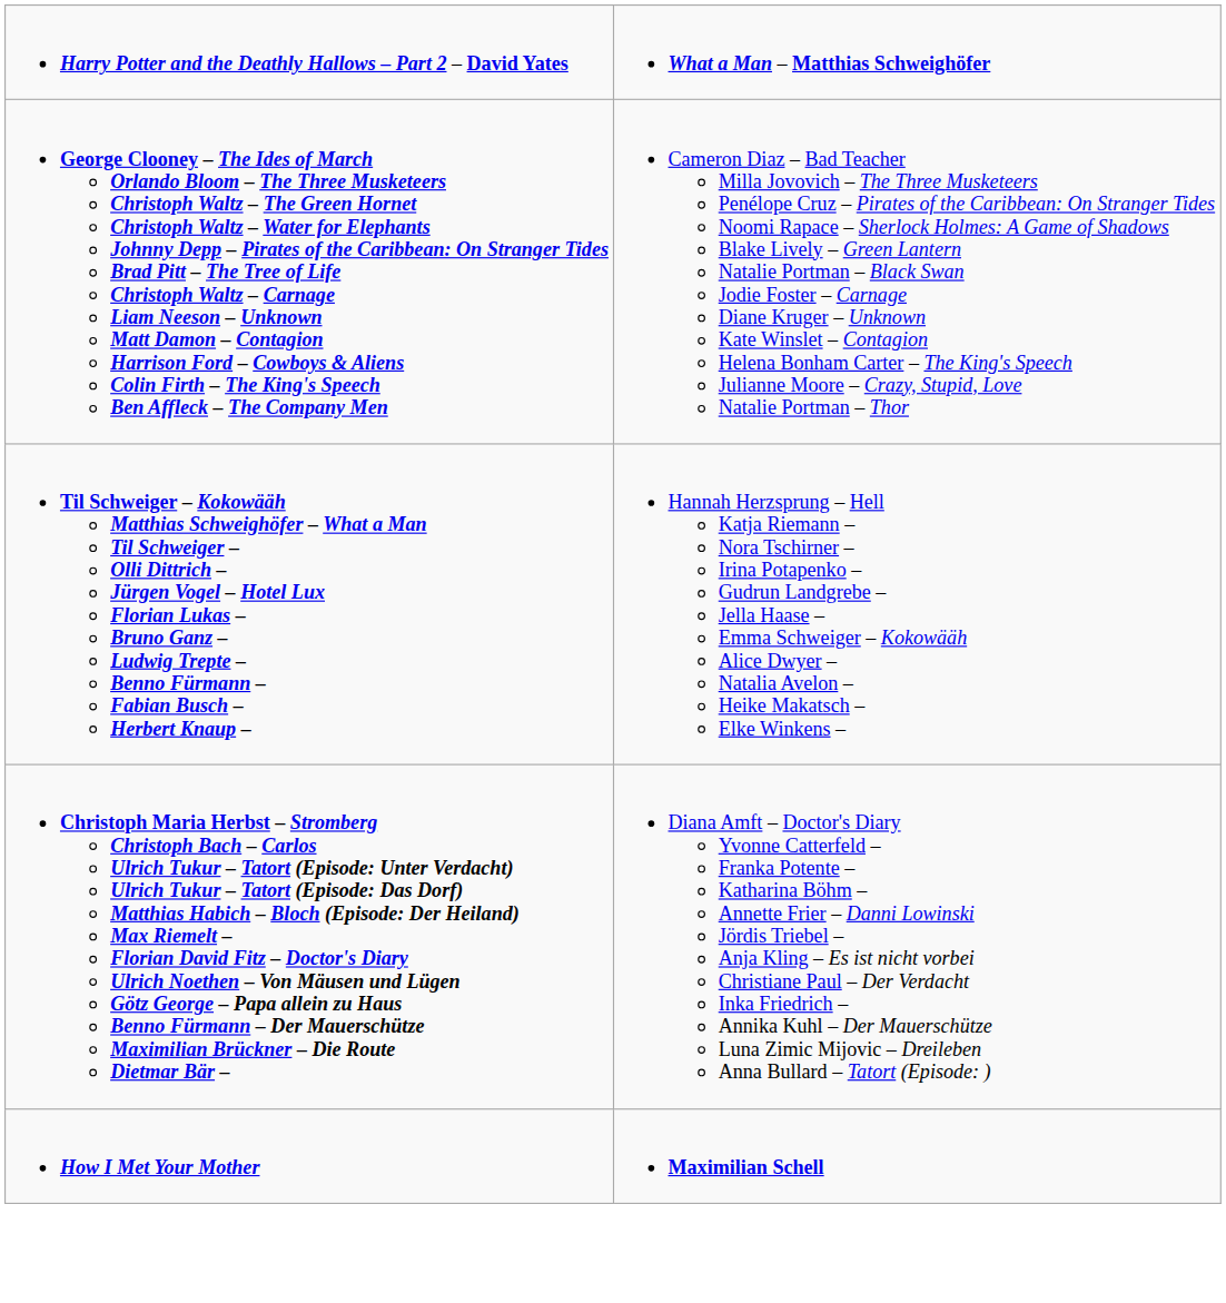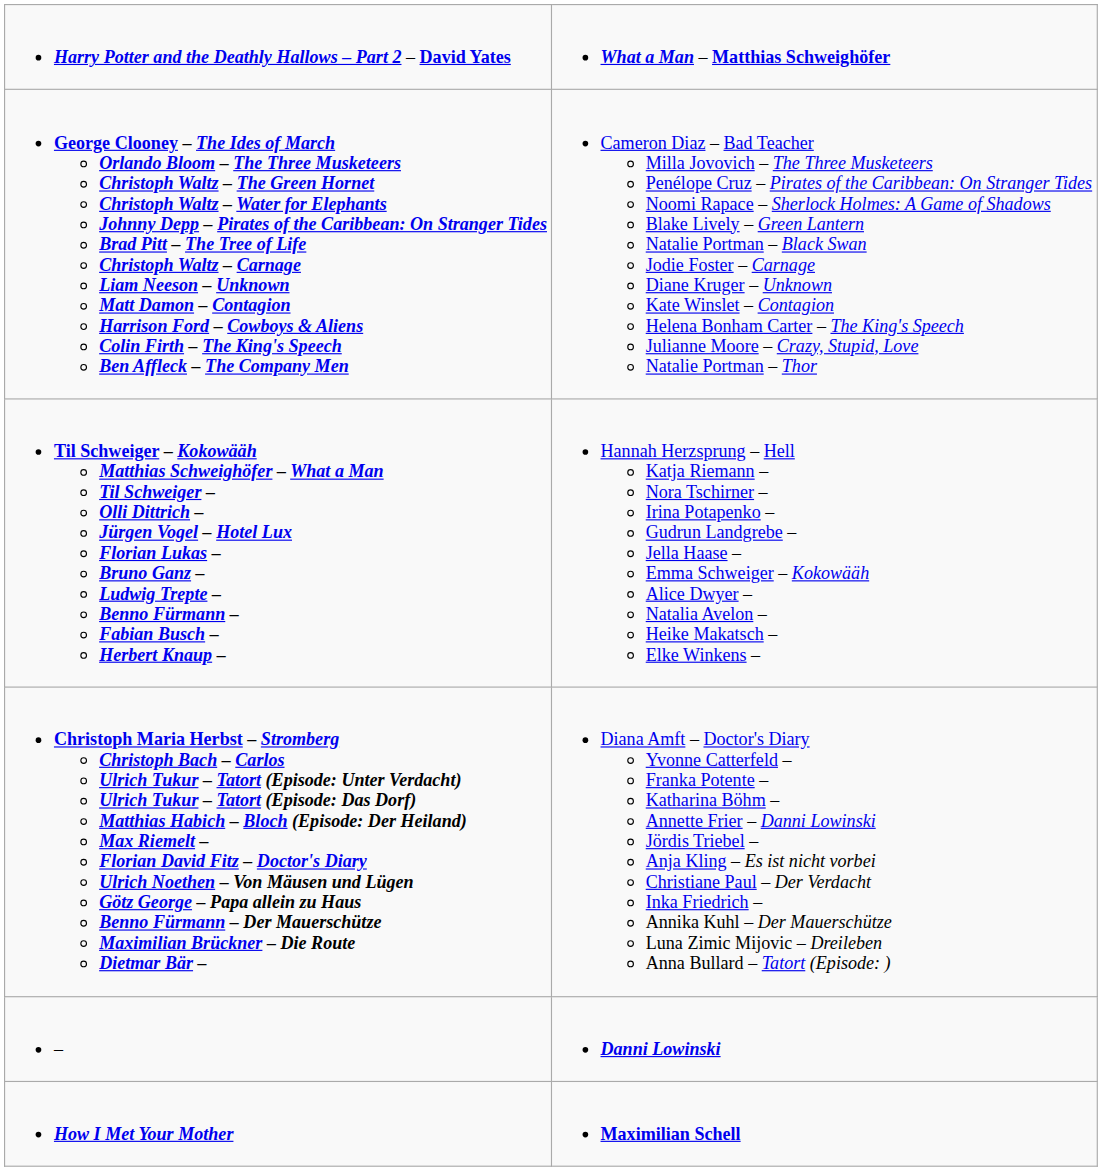+ row: – | Danni Lowinski
